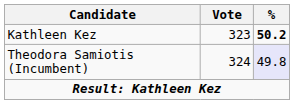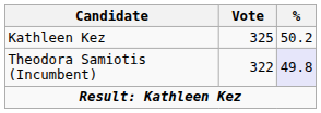Kathleen Kez | Vote: 323 -> 325
Kathleen Kez | %: bold -> normal
Theodora Samiotis (Incumbent) | Vote: 324 -> 322
